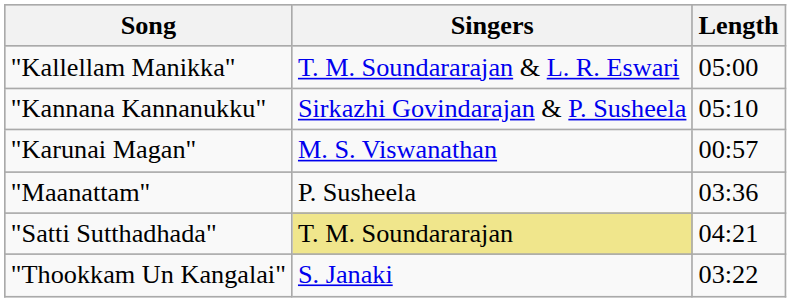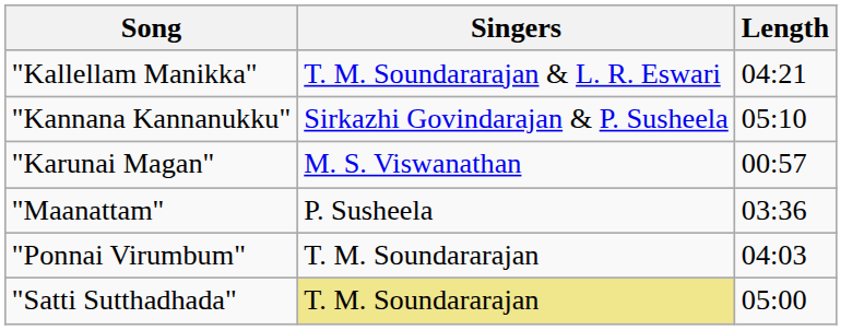"Kallellam Manikka" | Length: 05:00 -> 04:21
+ row: "Ponnai Virumbum" | T. M. Soundararajan | 04:03
"Satti Sutthadhada" | Length: 04:21 -> 05:00
- row: "Thookkam Un Kangalai" | S. Janaki | 03:22
